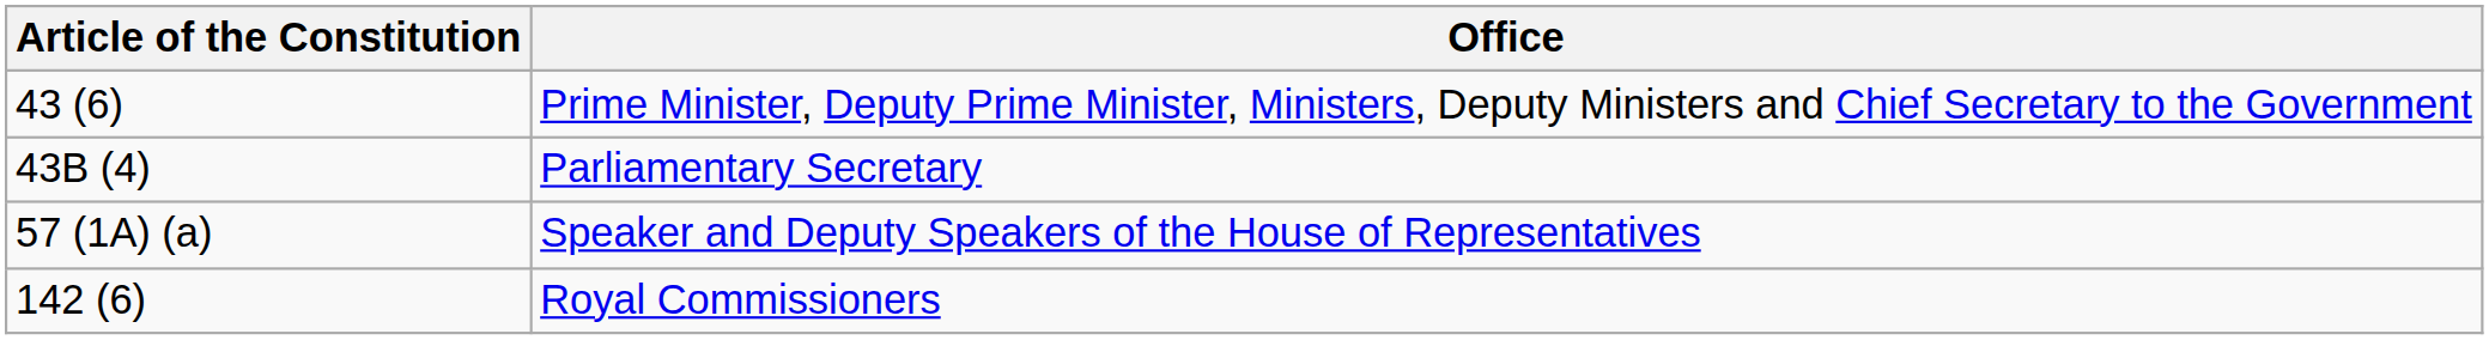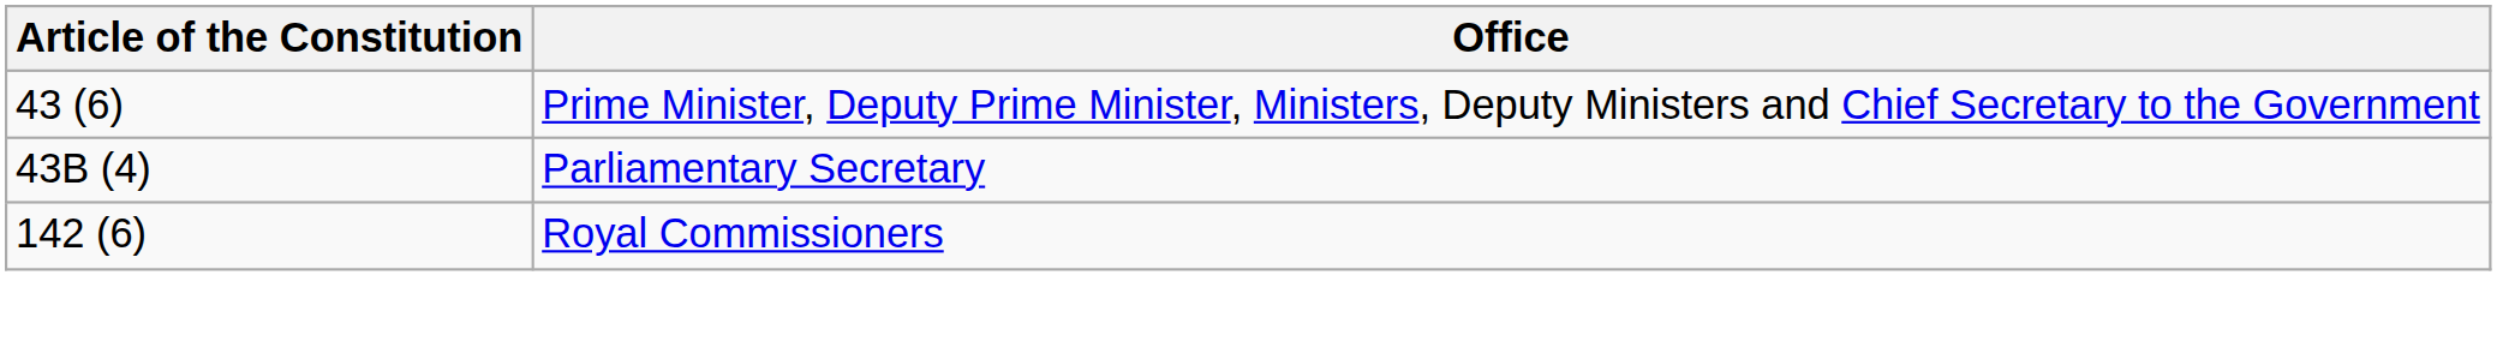- row: 57 (1A) (a) | Speaker and Deputy Speakers of the House of Representatives
